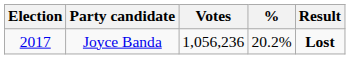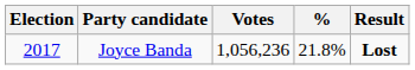Joyce Banda | %: 20.2% -> 21.8%
